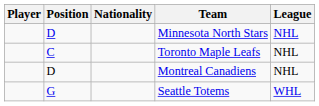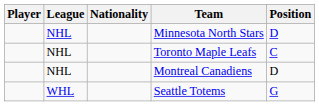columns swapped: Position <-> League
